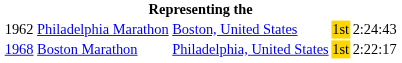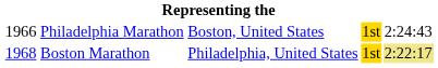Philadelphia Marathon | column 1: 1962 -> 1966
Boston Marathon | column 5: no background -> khaki background
